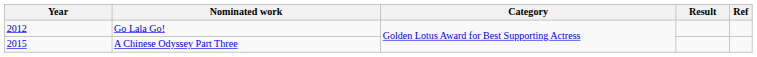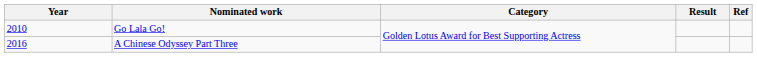Go Lala Go! | Year: 2012 -> 2010
A Chinese Odyssey Part Three | Year: 2015 -> 2016
